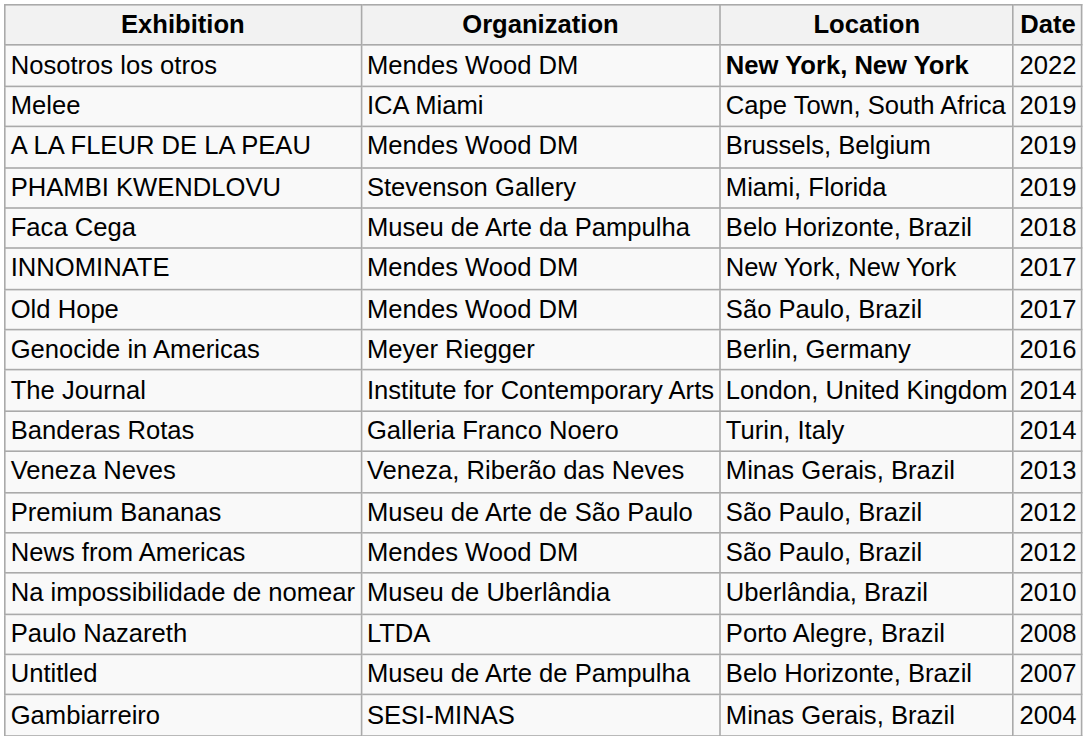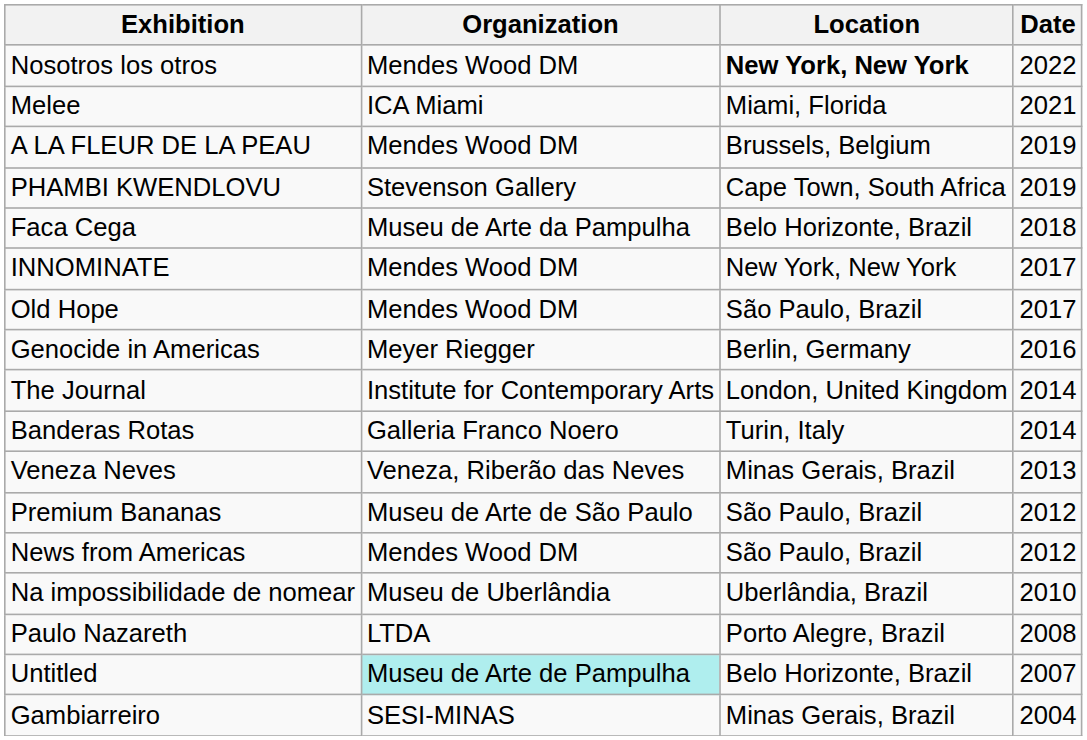Melee | Location: Cape Town, South Africa -> Miami, Florida
Melee | Date: 2019 -> 2021
PHAMBI KWENDLOVU | Location: Miami, Florida -> Cape Town, South Africa
Untitled | Organization: no background -> paleturquoise background
